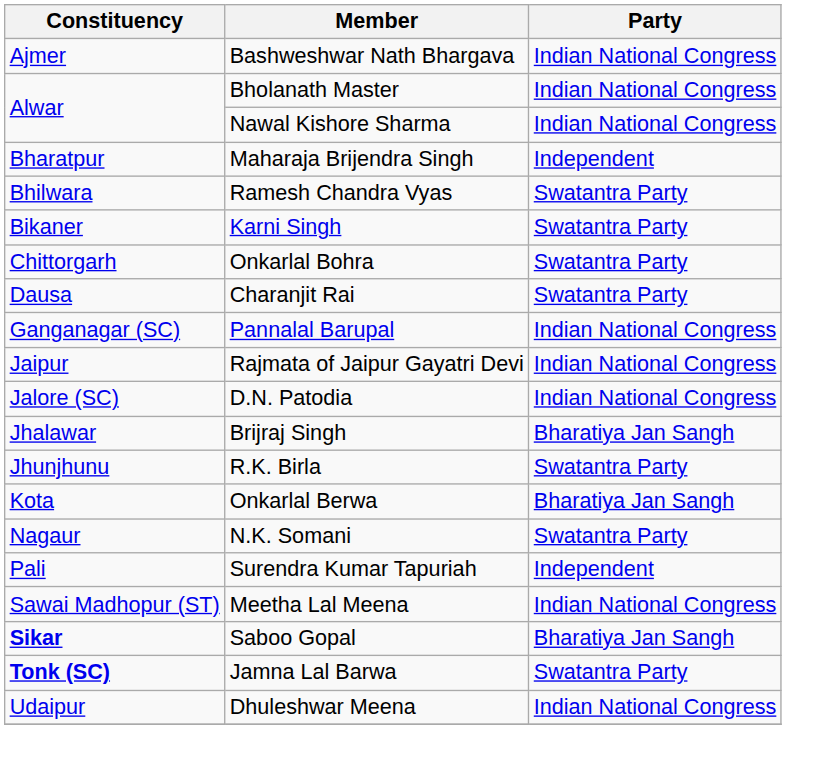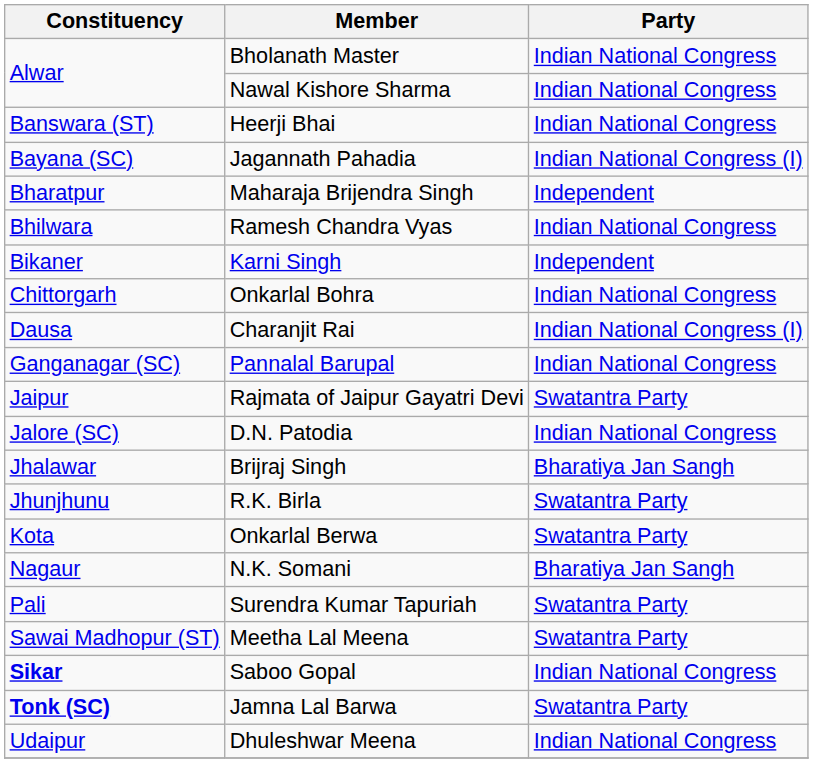- row: Ajmer | Bashweshwar Nath Bhargava | Indian National Congress
+ row: Banswara (ST) | Heerji Bhai | Indian National Congress
+ row: Bayana (SC) | Jagannath Pahadia | Indian National Congress (I)
Ramesh Chandra Vyas | Party: Swatantra Party -> Indian National Congress
Karni Singh | Party: Swatantra Party -> Independent
Onkarlal Bohra | Party: Swatantra Party -> Indian National Congress
Charanjit Rai | Party: Swatantra Party -> Indian National Congress (I)
Rajmata of Jaipur Gayatri Devi | Party: Indian National Congress -> Swatantra Party
Onkarlal Berwa | Party: Bharatiya Jan Sangh -> Swatantra Party
N.K. Somani | Party: Swatantra Party -> Bharatiya Jan Sangh
Surendra Kumar Tapuriah | Party: Independent -> Swatantra Party
Meetha Lal Meena | Party: Indian National Congress -> Swatantra Party
Saboo Gopal | Party: Bharatiya Jan Sangh -> Indian National Congress
